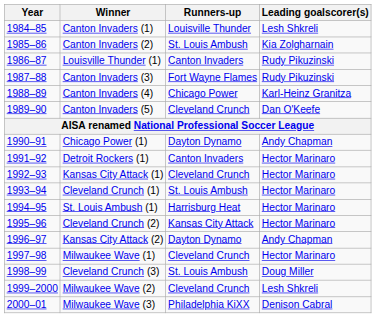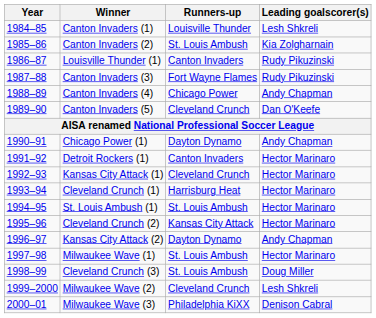Canton Invaders (4) | Leading goalscorer(s): Karl-Heinz Granitza -> Andy Chapman
Cleveland Crunch (1) | Runners-up: St. Louis Ambush -> Harrisburg Heat
St. Louis Ambush (1) | Runners-up: Harrisburg Heat -> St. Louis Ambush
Milwaukee Wave (1) | Runners-up: Cleveland Crunch -> St. Louis Ambush
